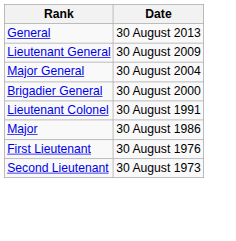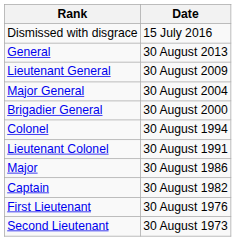+ row: Dismissed with disgrace | 15 July 2016
+ row: Colonel | 30 August 1994
+ row: Captain | 30 August 1982
